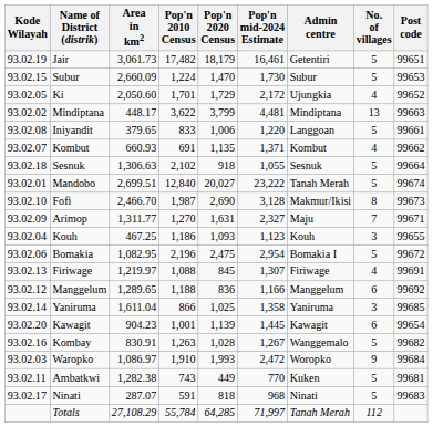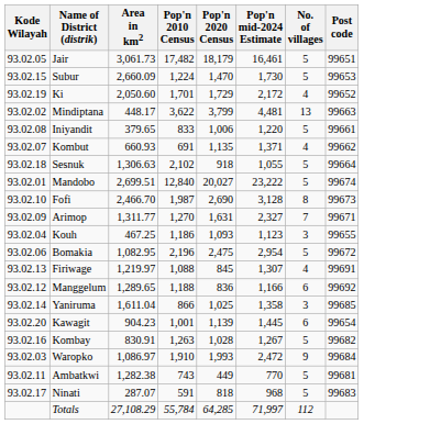- column: Admin centre | Getentiri | Subur | Ujungkia | Mindiptana | Langgoan | Kombut | Sesnuk | Tanah Merah | Makmur/Ikisi | Maju | Kouh | Bomakia I | Firiwage | Manggelum | Yaniruma | Kawagit | Wanggemalo | Woropko | Kuken | Ninati | Tanah Merah
Jair | Kode Wilayah: 93.02.19 -> 93.02.05
Ki | Kode Wilayah: 93.02.05 -> 93.02.19
